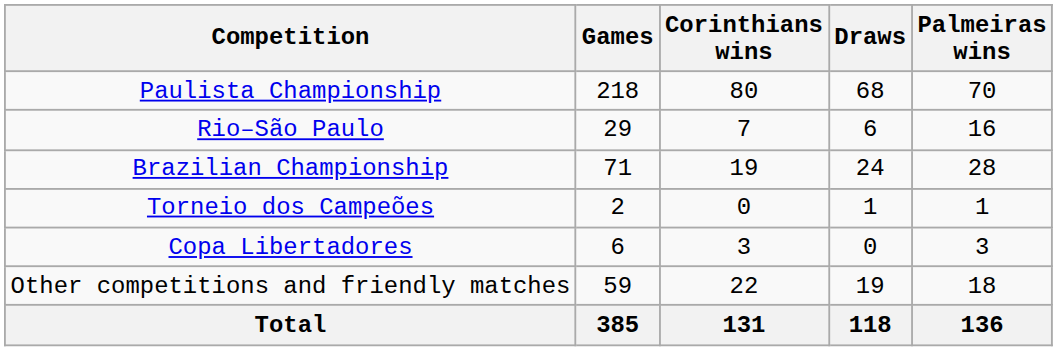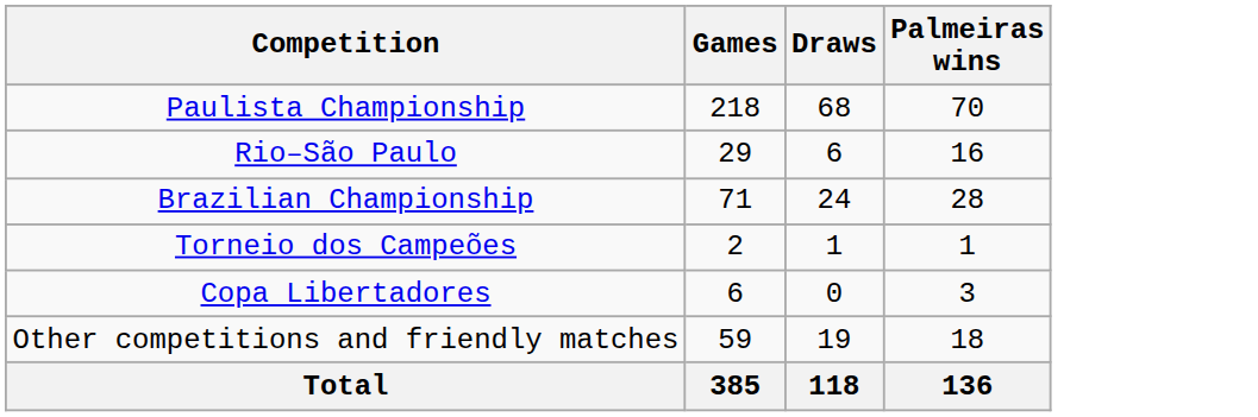- column: Corinthians wins | 80 | 7 | 19 | 0 | 3 | 22 | 131
